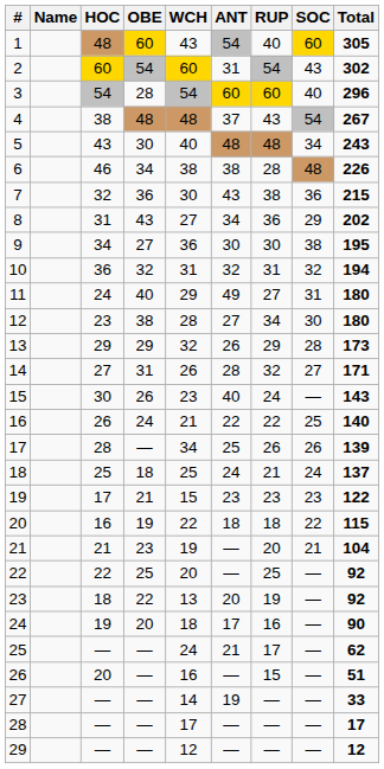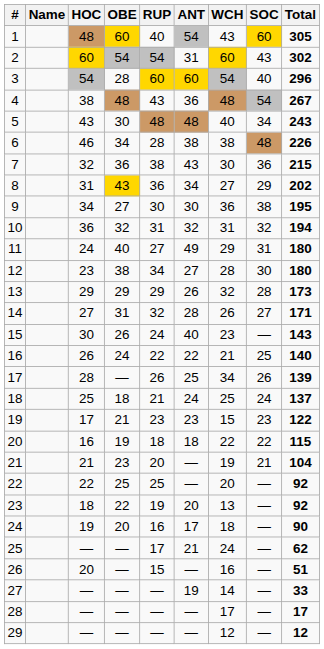columns swapped: RUP <-> WCH
4 | ANT: 37 -> 36
8 | OBE: no background -> gold background
